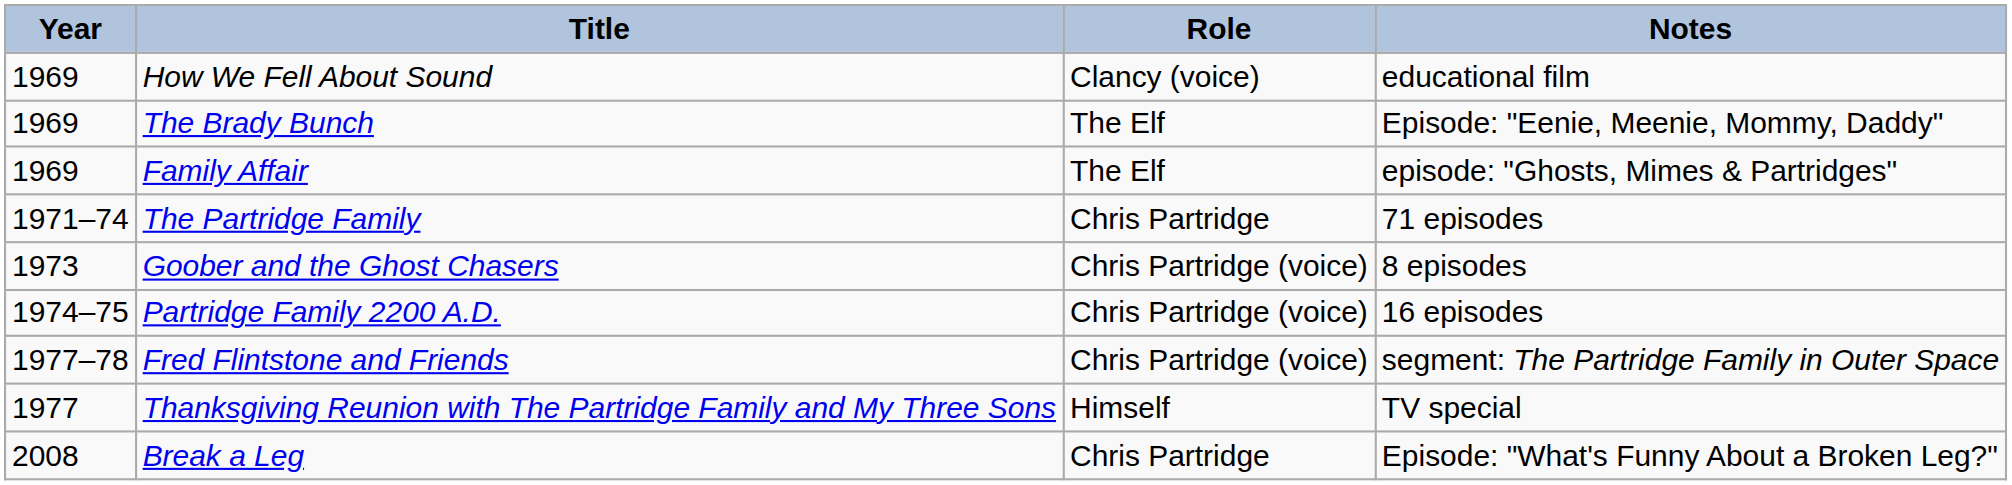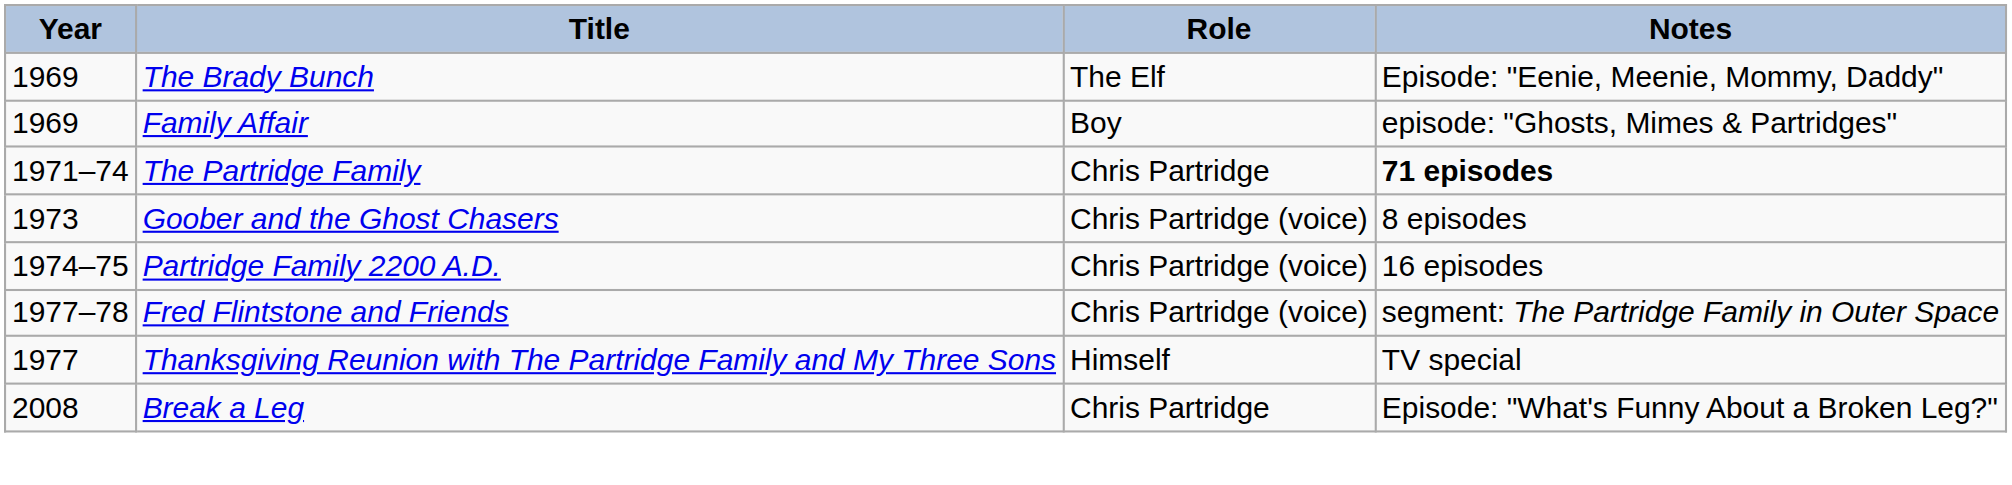- row: 1969 | How We Fell About Sound | Clancy (voice) | educational film
Family Affair | Role: The Elf -> Boy
The Partridge Family | Notes: normal -> bold
